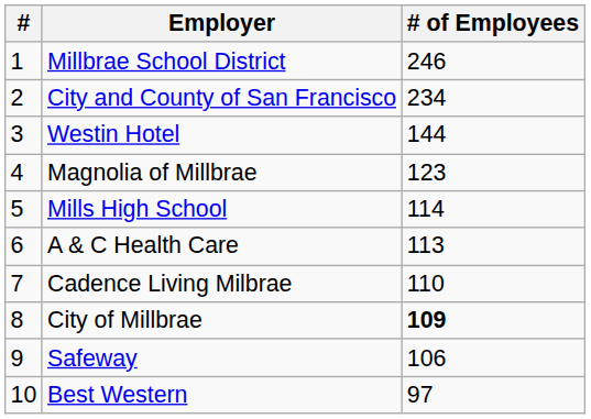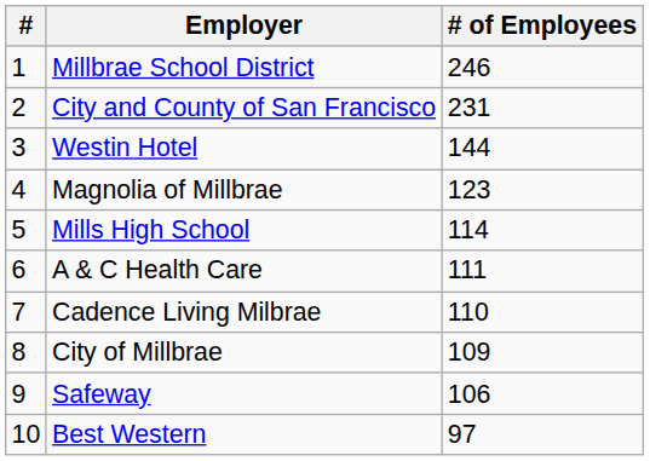City and County of San Francisco | # of Employees: 234 -> 231
A & C Health Care | # of Employees: 113 -> 111
City of Millbrae | # of Employees: bold -> normal
